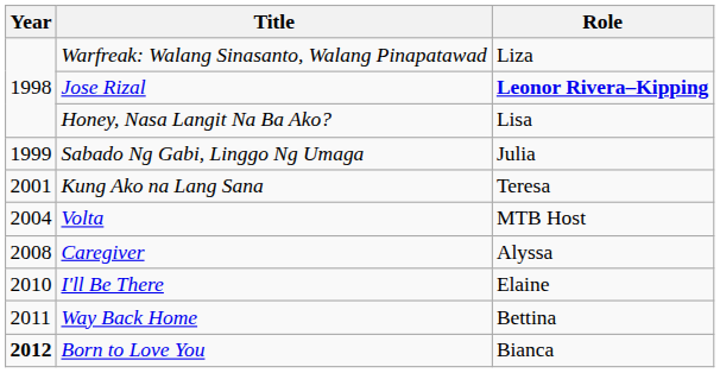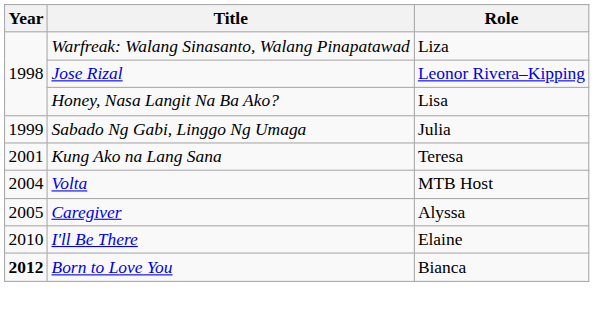Jose Rizal | Role: bold -> normal
Caregiver | Year: 2008 -> 2005
- row: 2011 | Way Back Home | Bettina
